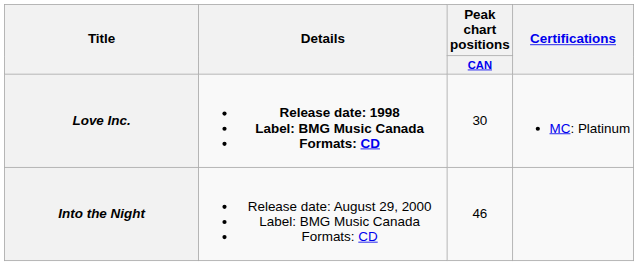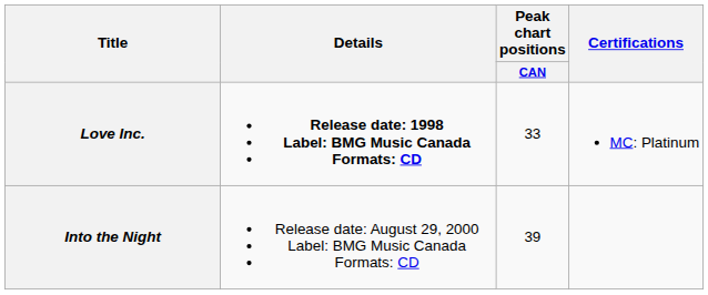Love Inc. | Peak chart positions / CAN: 30 -> 33
Into the Night | Peak chart positions / CAN: 46 -> 39
